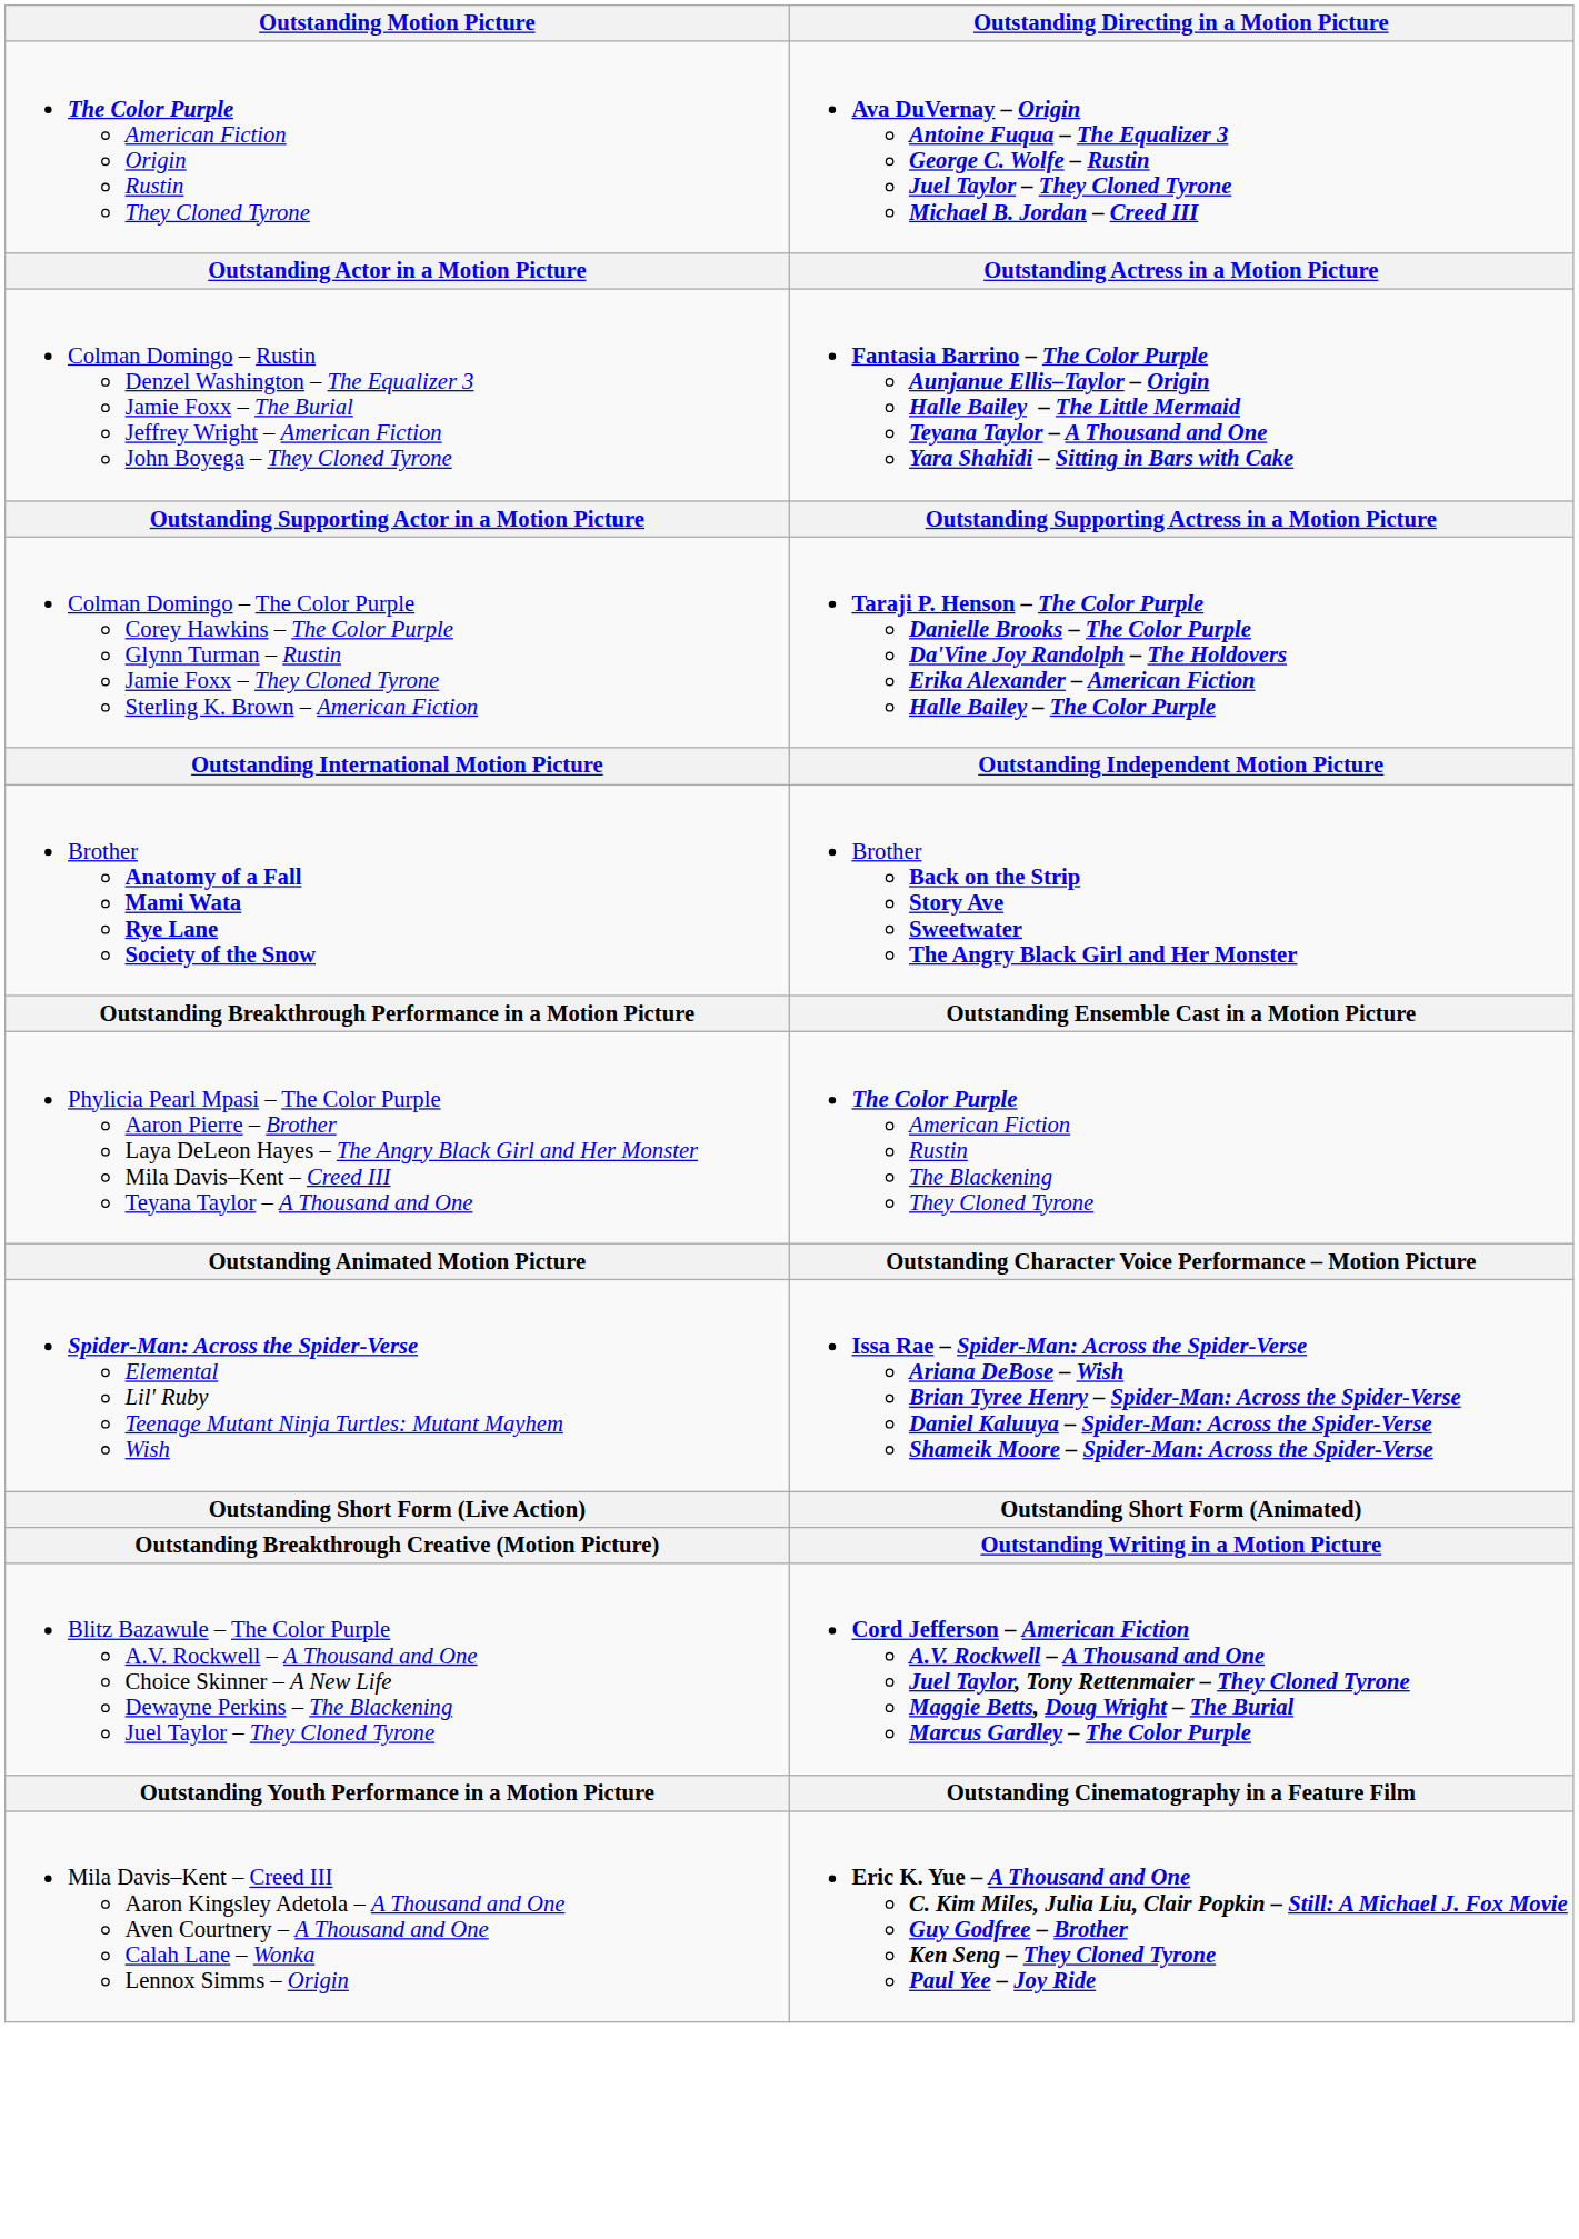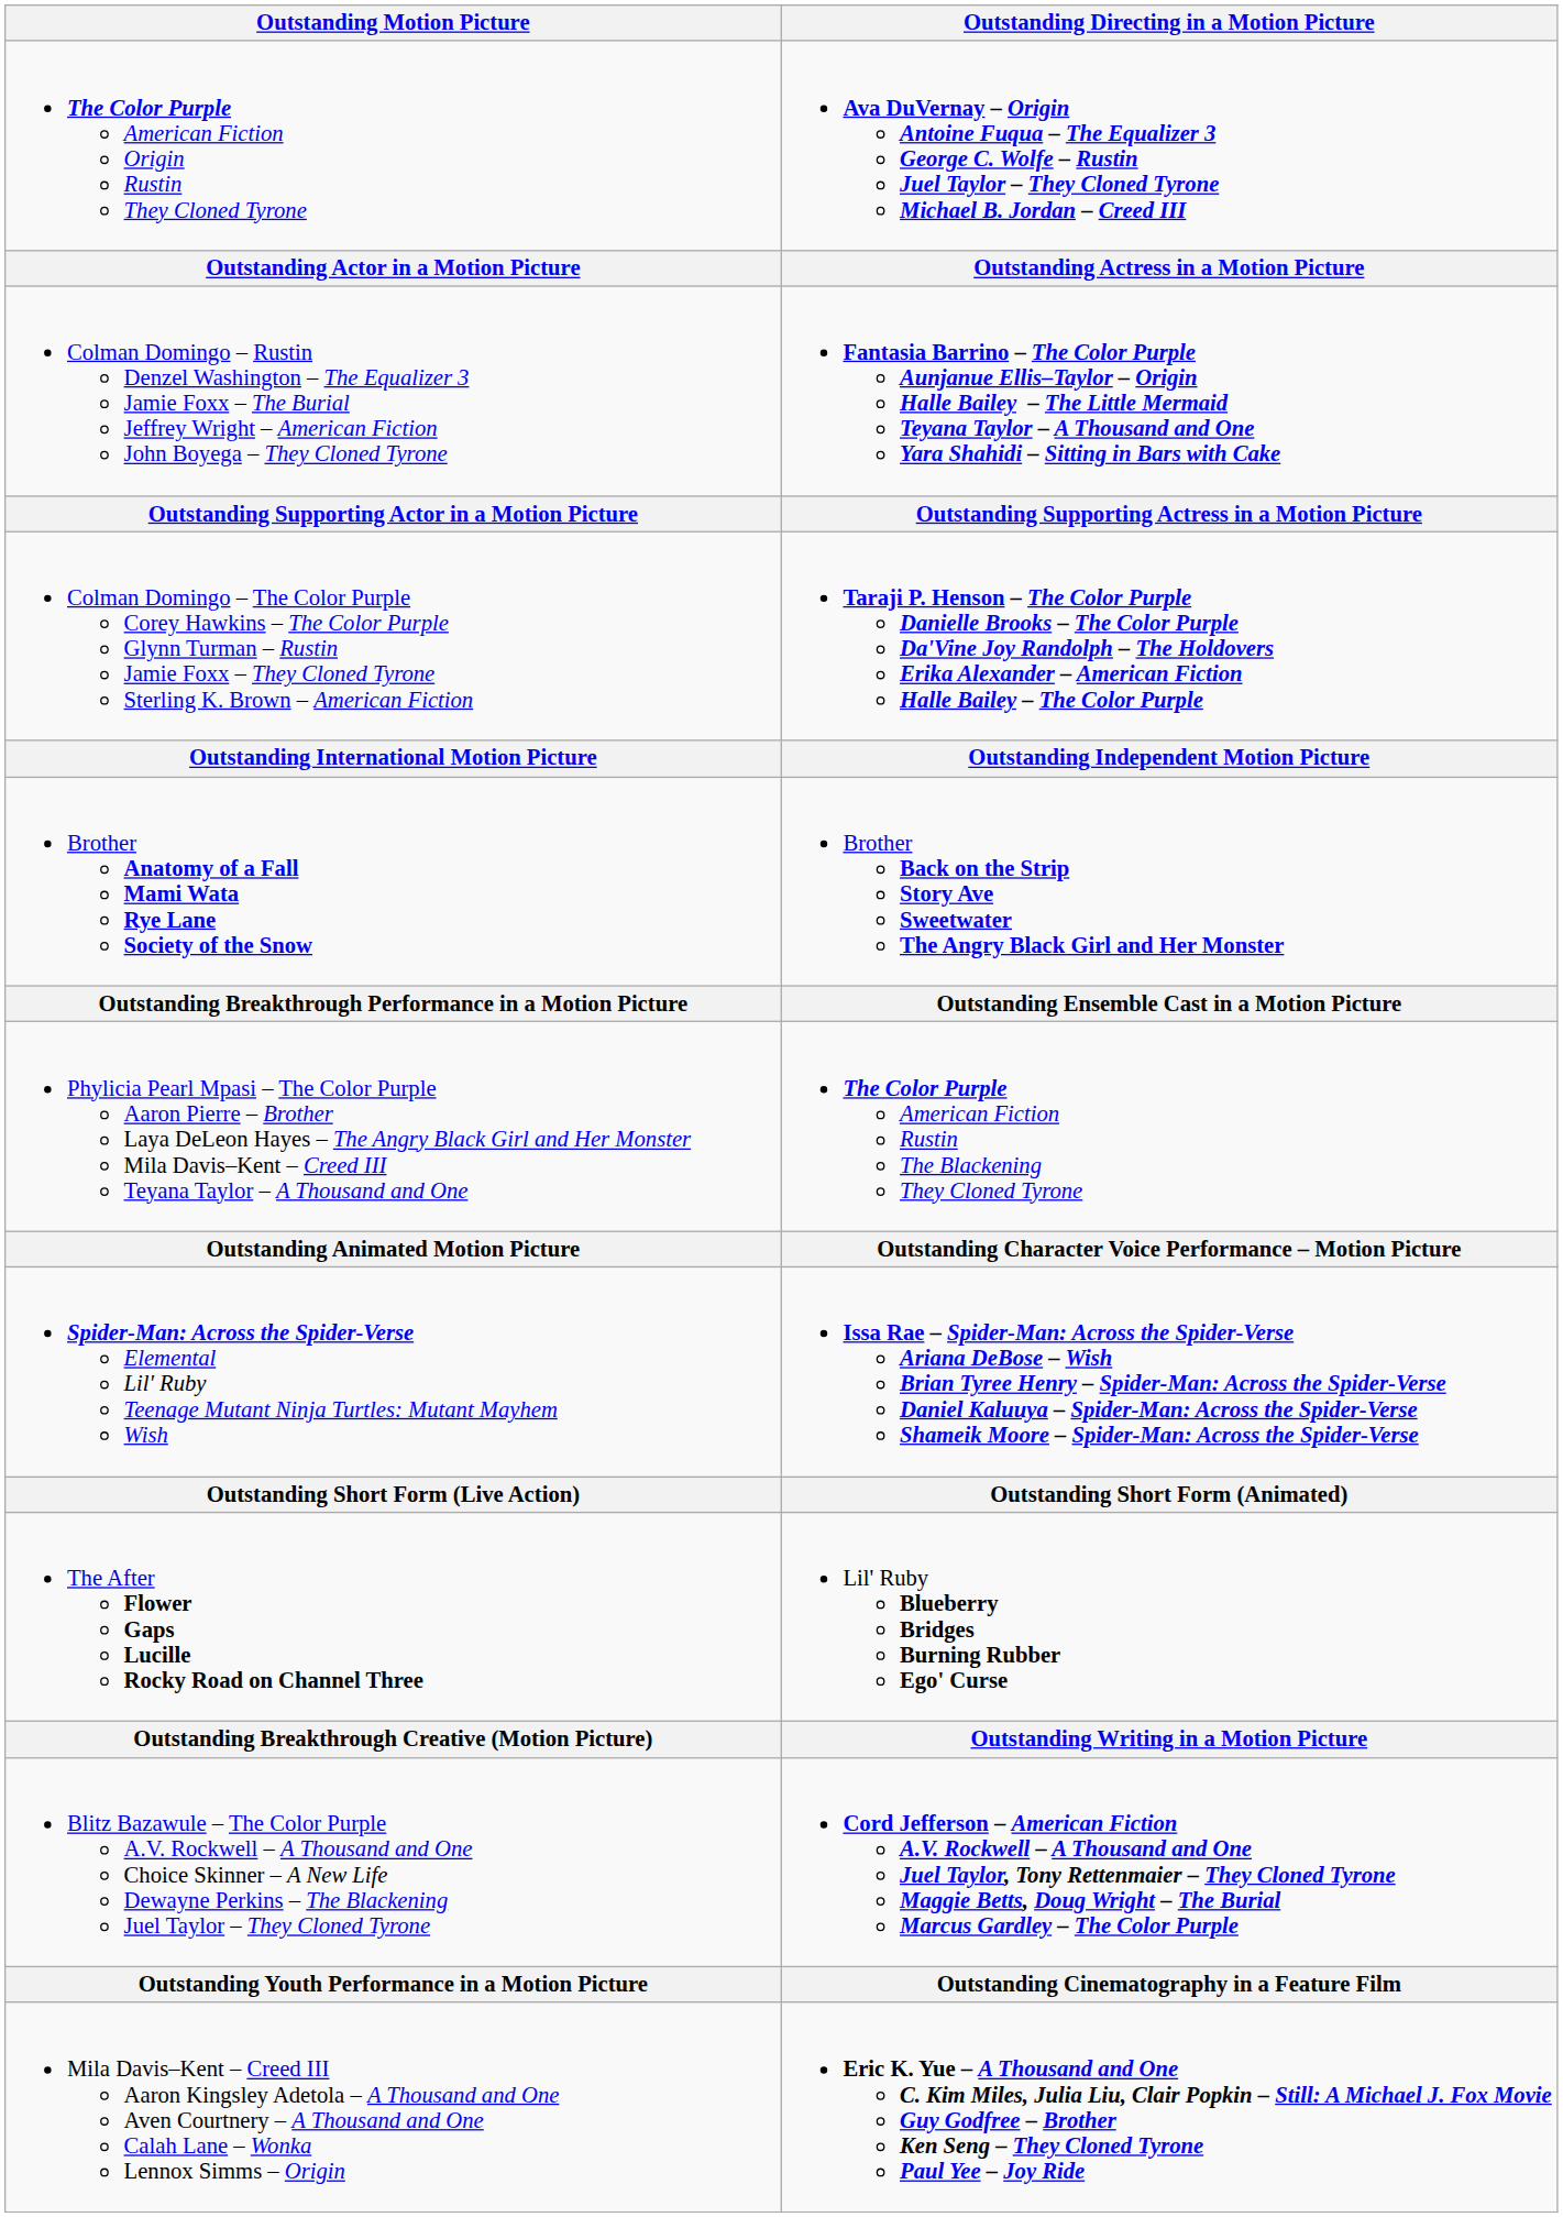+ row: The After Flower Gaps Lucille Rocky Road on Channel Three | Lil' Ruby Blueberry Bridges Burning Rubber Ego' Curse
